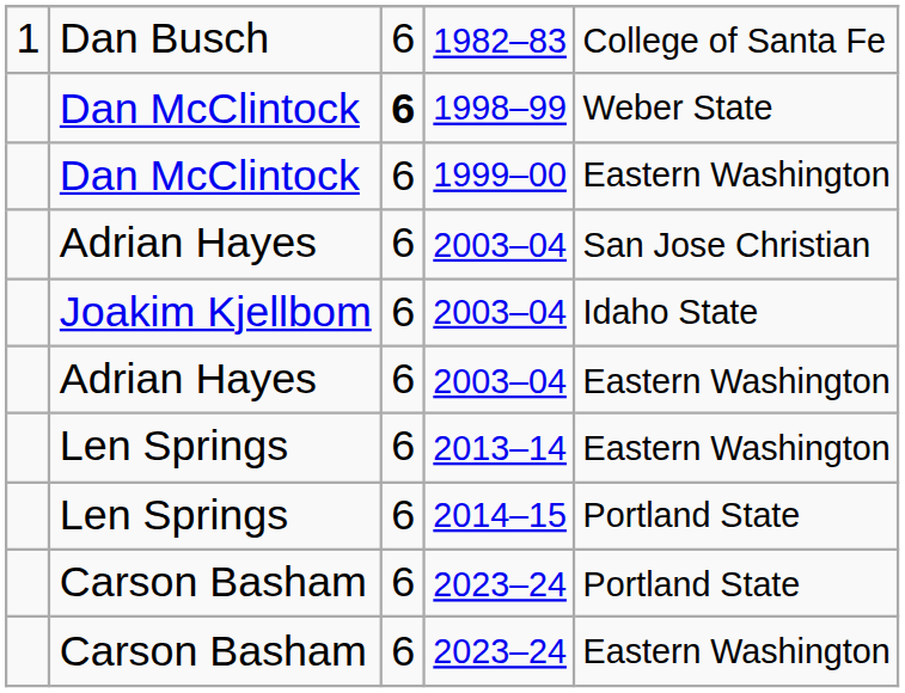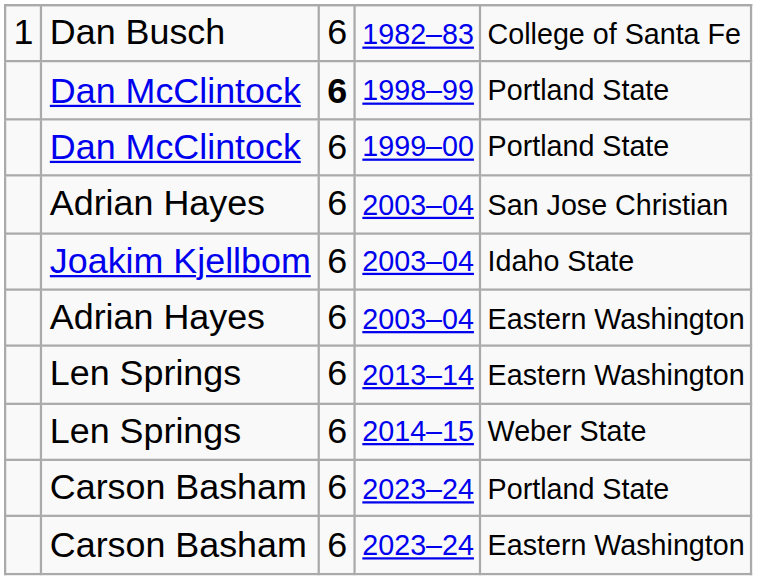1998–99 | column 5: Weber State -> Portland State
1999–00 | column 5: Eastern Washington -> Portland State
2014–15 | column 5: Portland State -> Weber State
